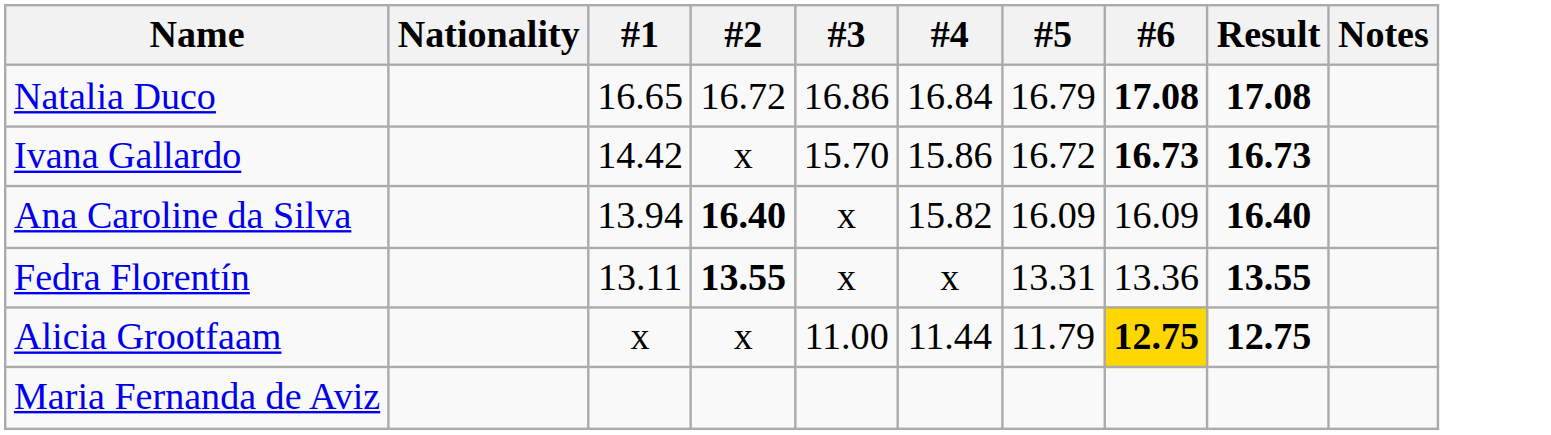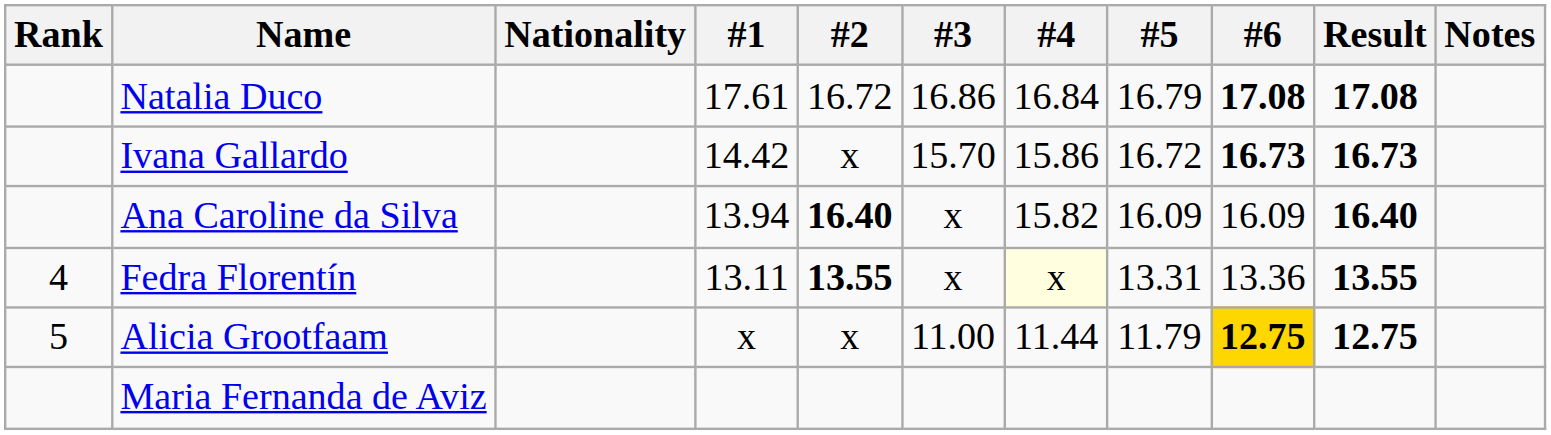+ column: Rank | 4 | 5
Natalia Duco | #1: 16.65 -> 17.61
Fedra Florentín | #4: no background -> lightyellow background
